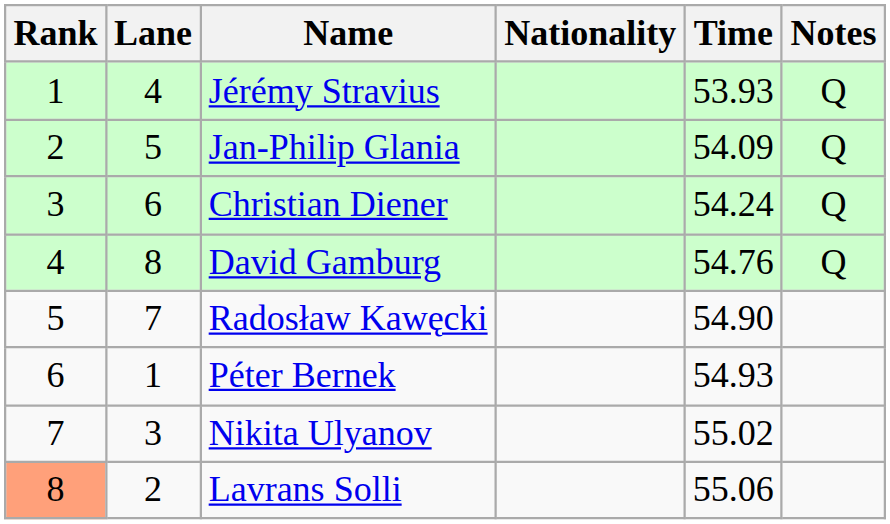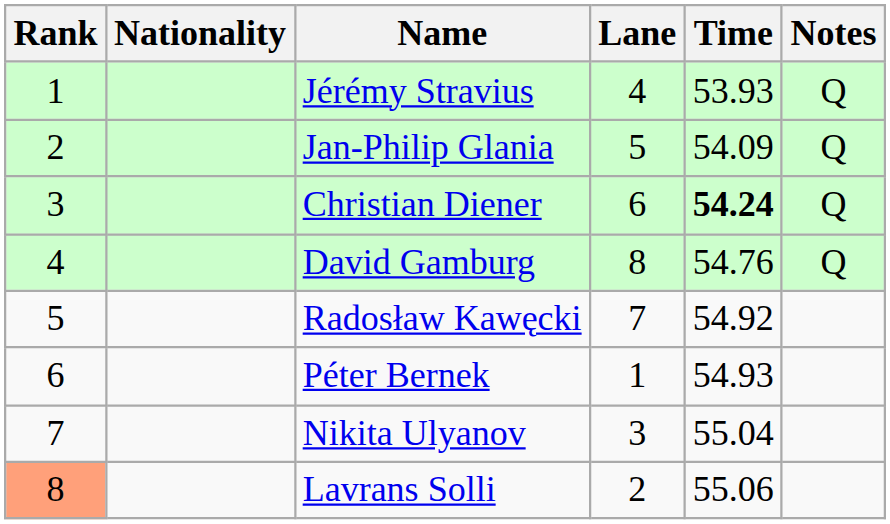columns swapped: Lane <-> Nationality
Christian Diener | Time: normal -> bold
Radosław Kawęcki | Time: 54.90 -> 54.92
Nikita Ulyanov | Time: 55.02 -> 55.04
